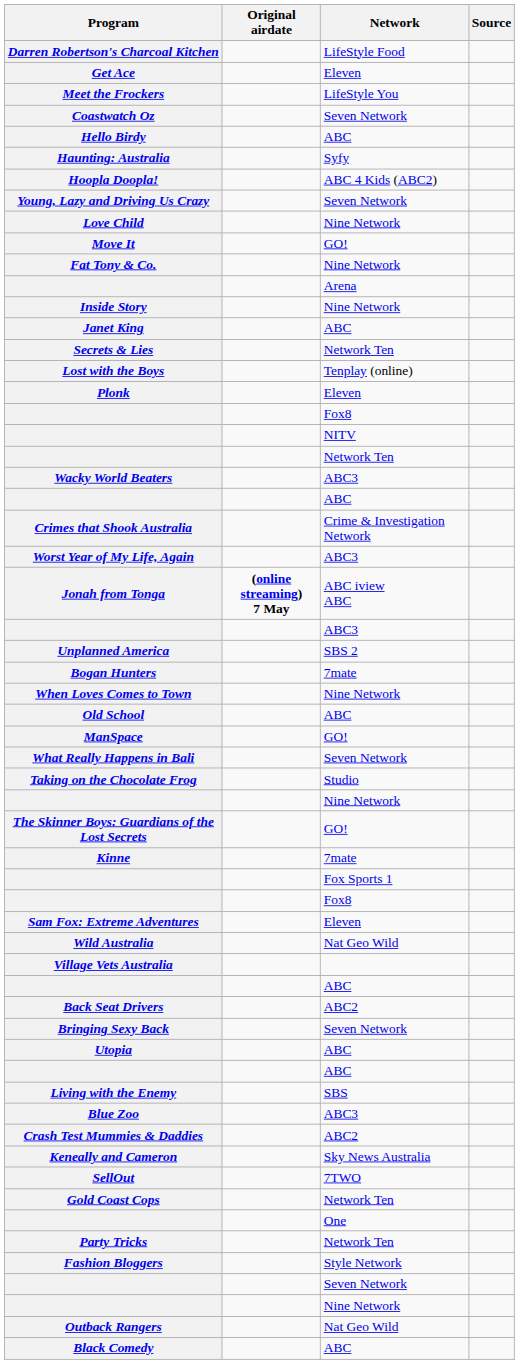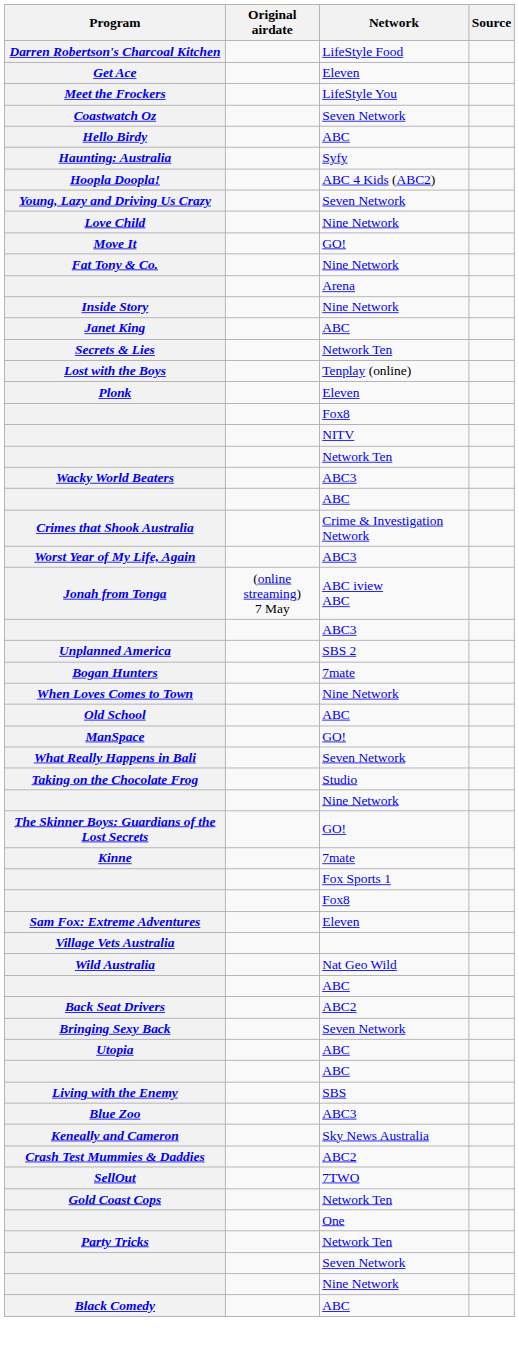Jonah from Tonga | Original airdate: bold -> normal
rows swapped: Village Vets Australia <-> Wild Australia
rows swapped: Crash Test Mummies & Daddies <-> Keneally and Cameron
- row: Fashion Bloggers | Style Network
- row: Outback Rangers | Nat Geo Wild
